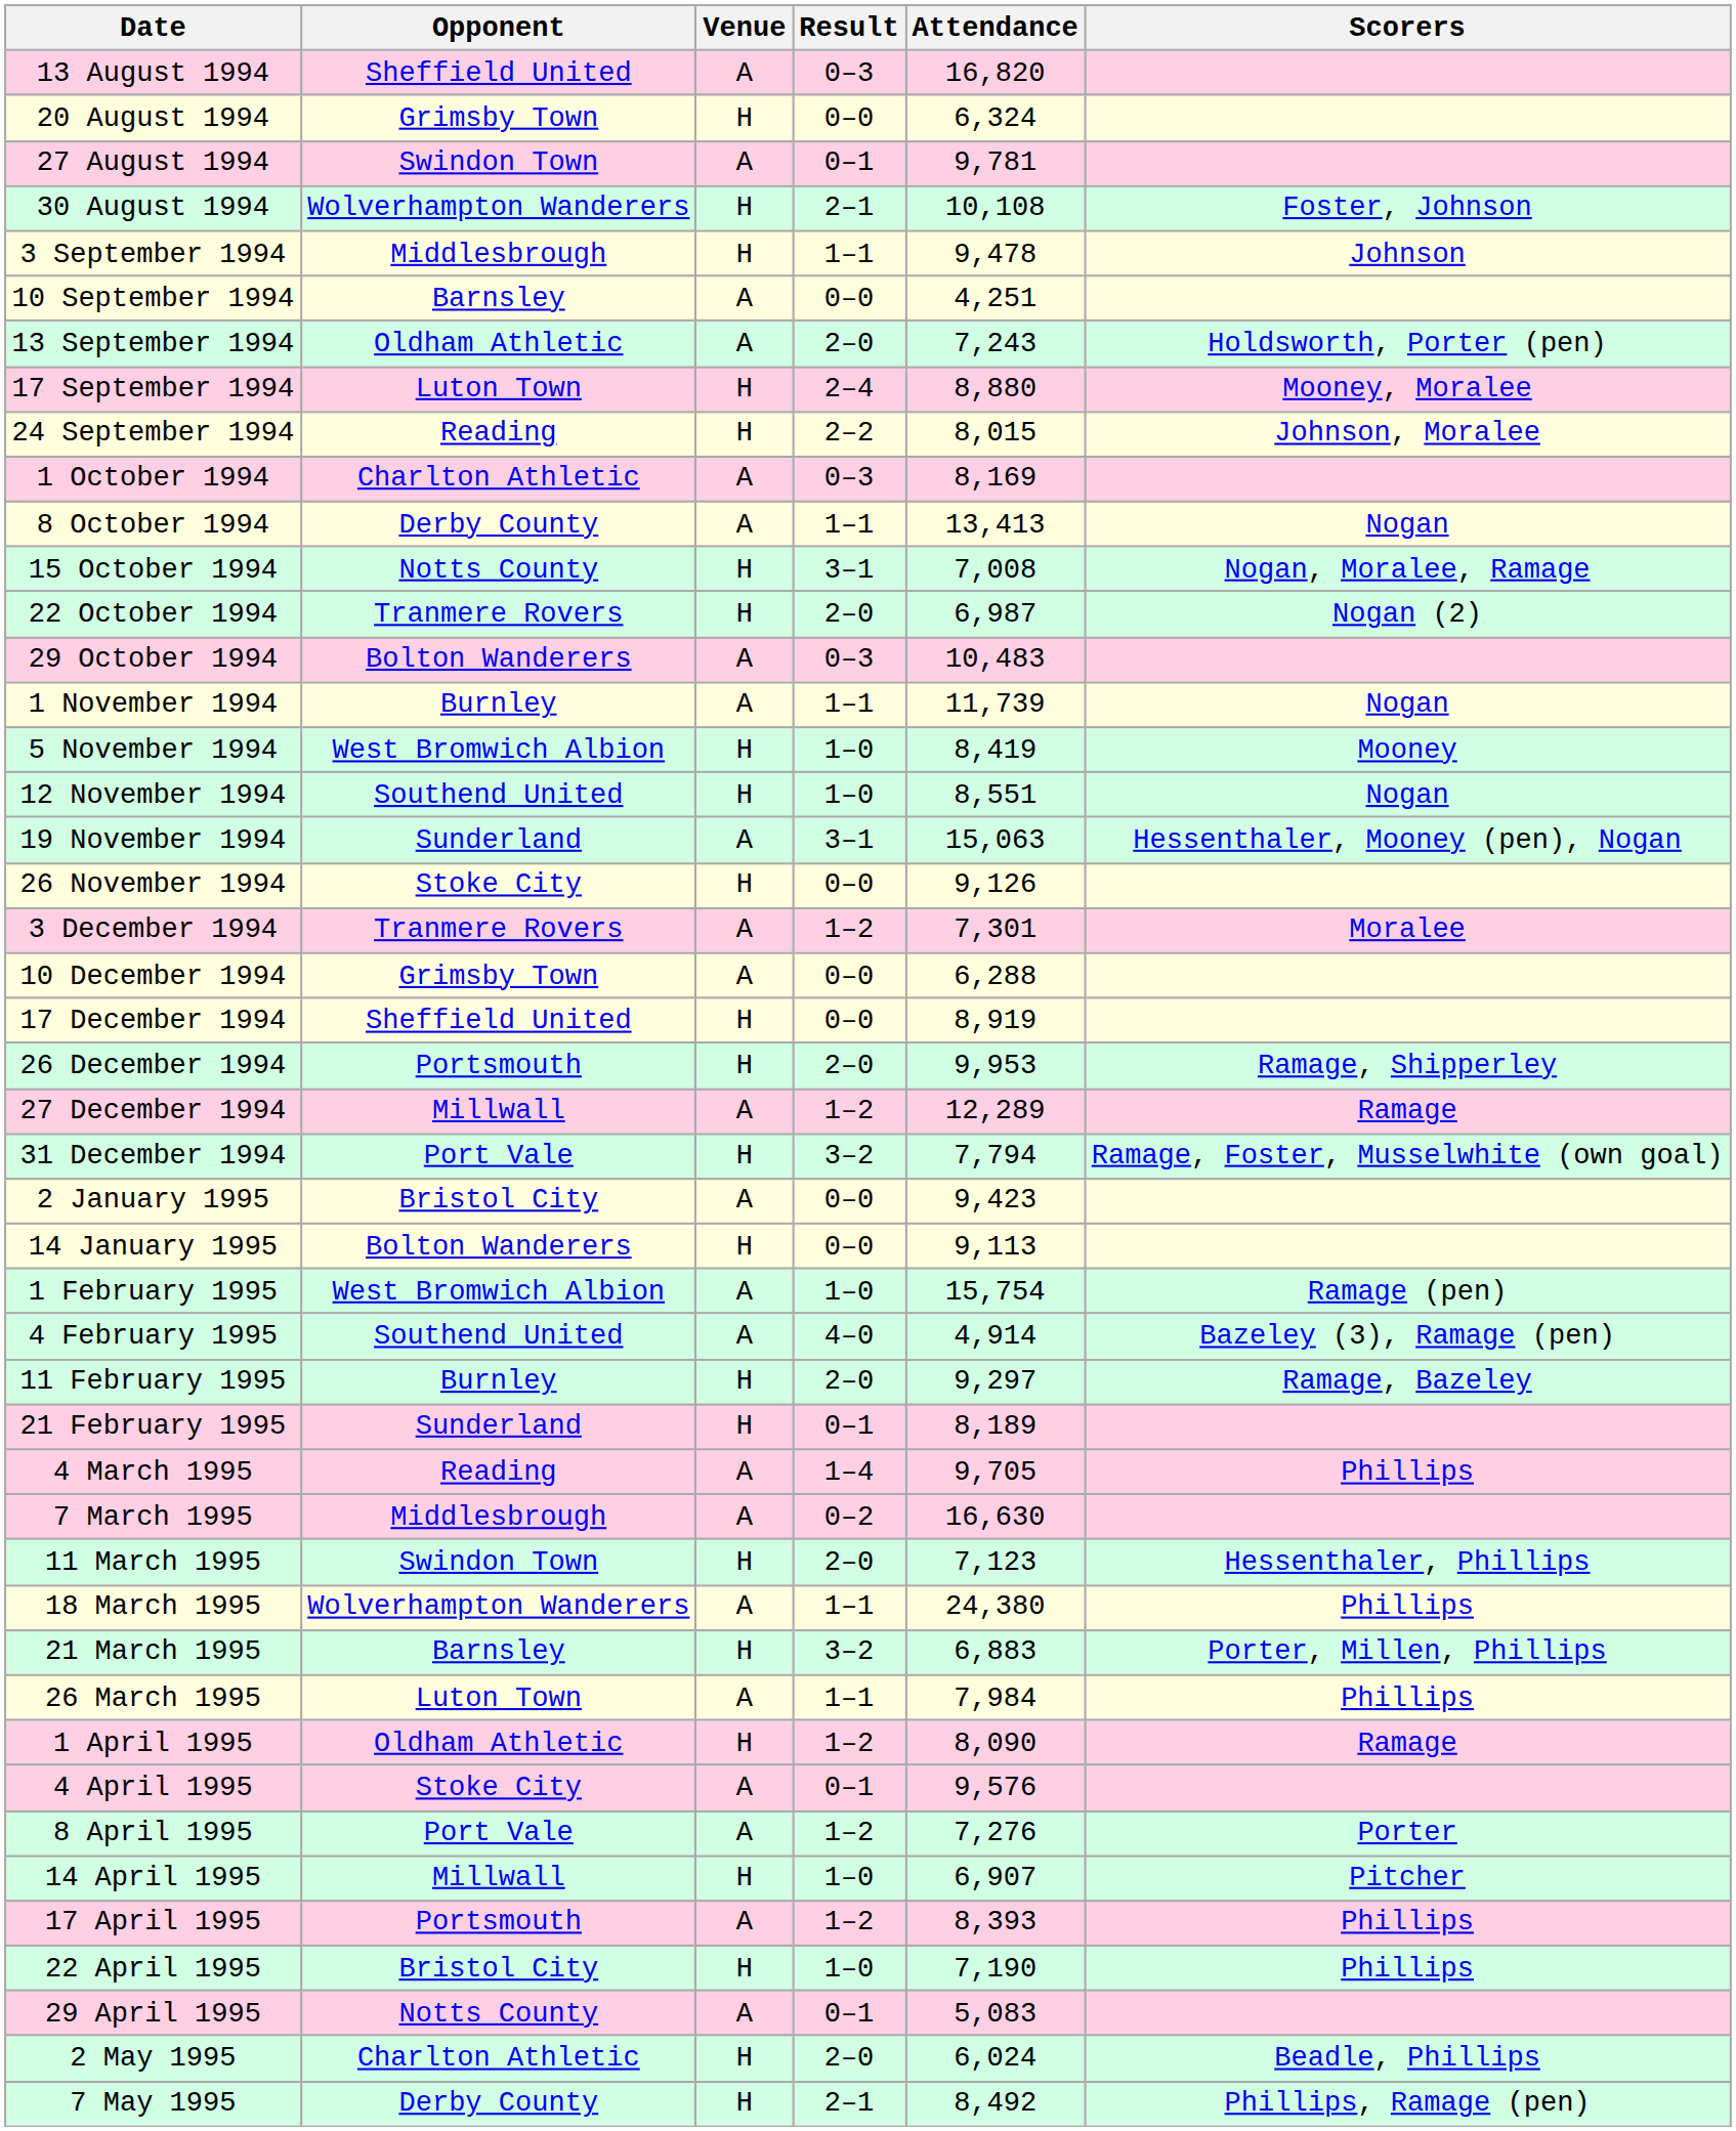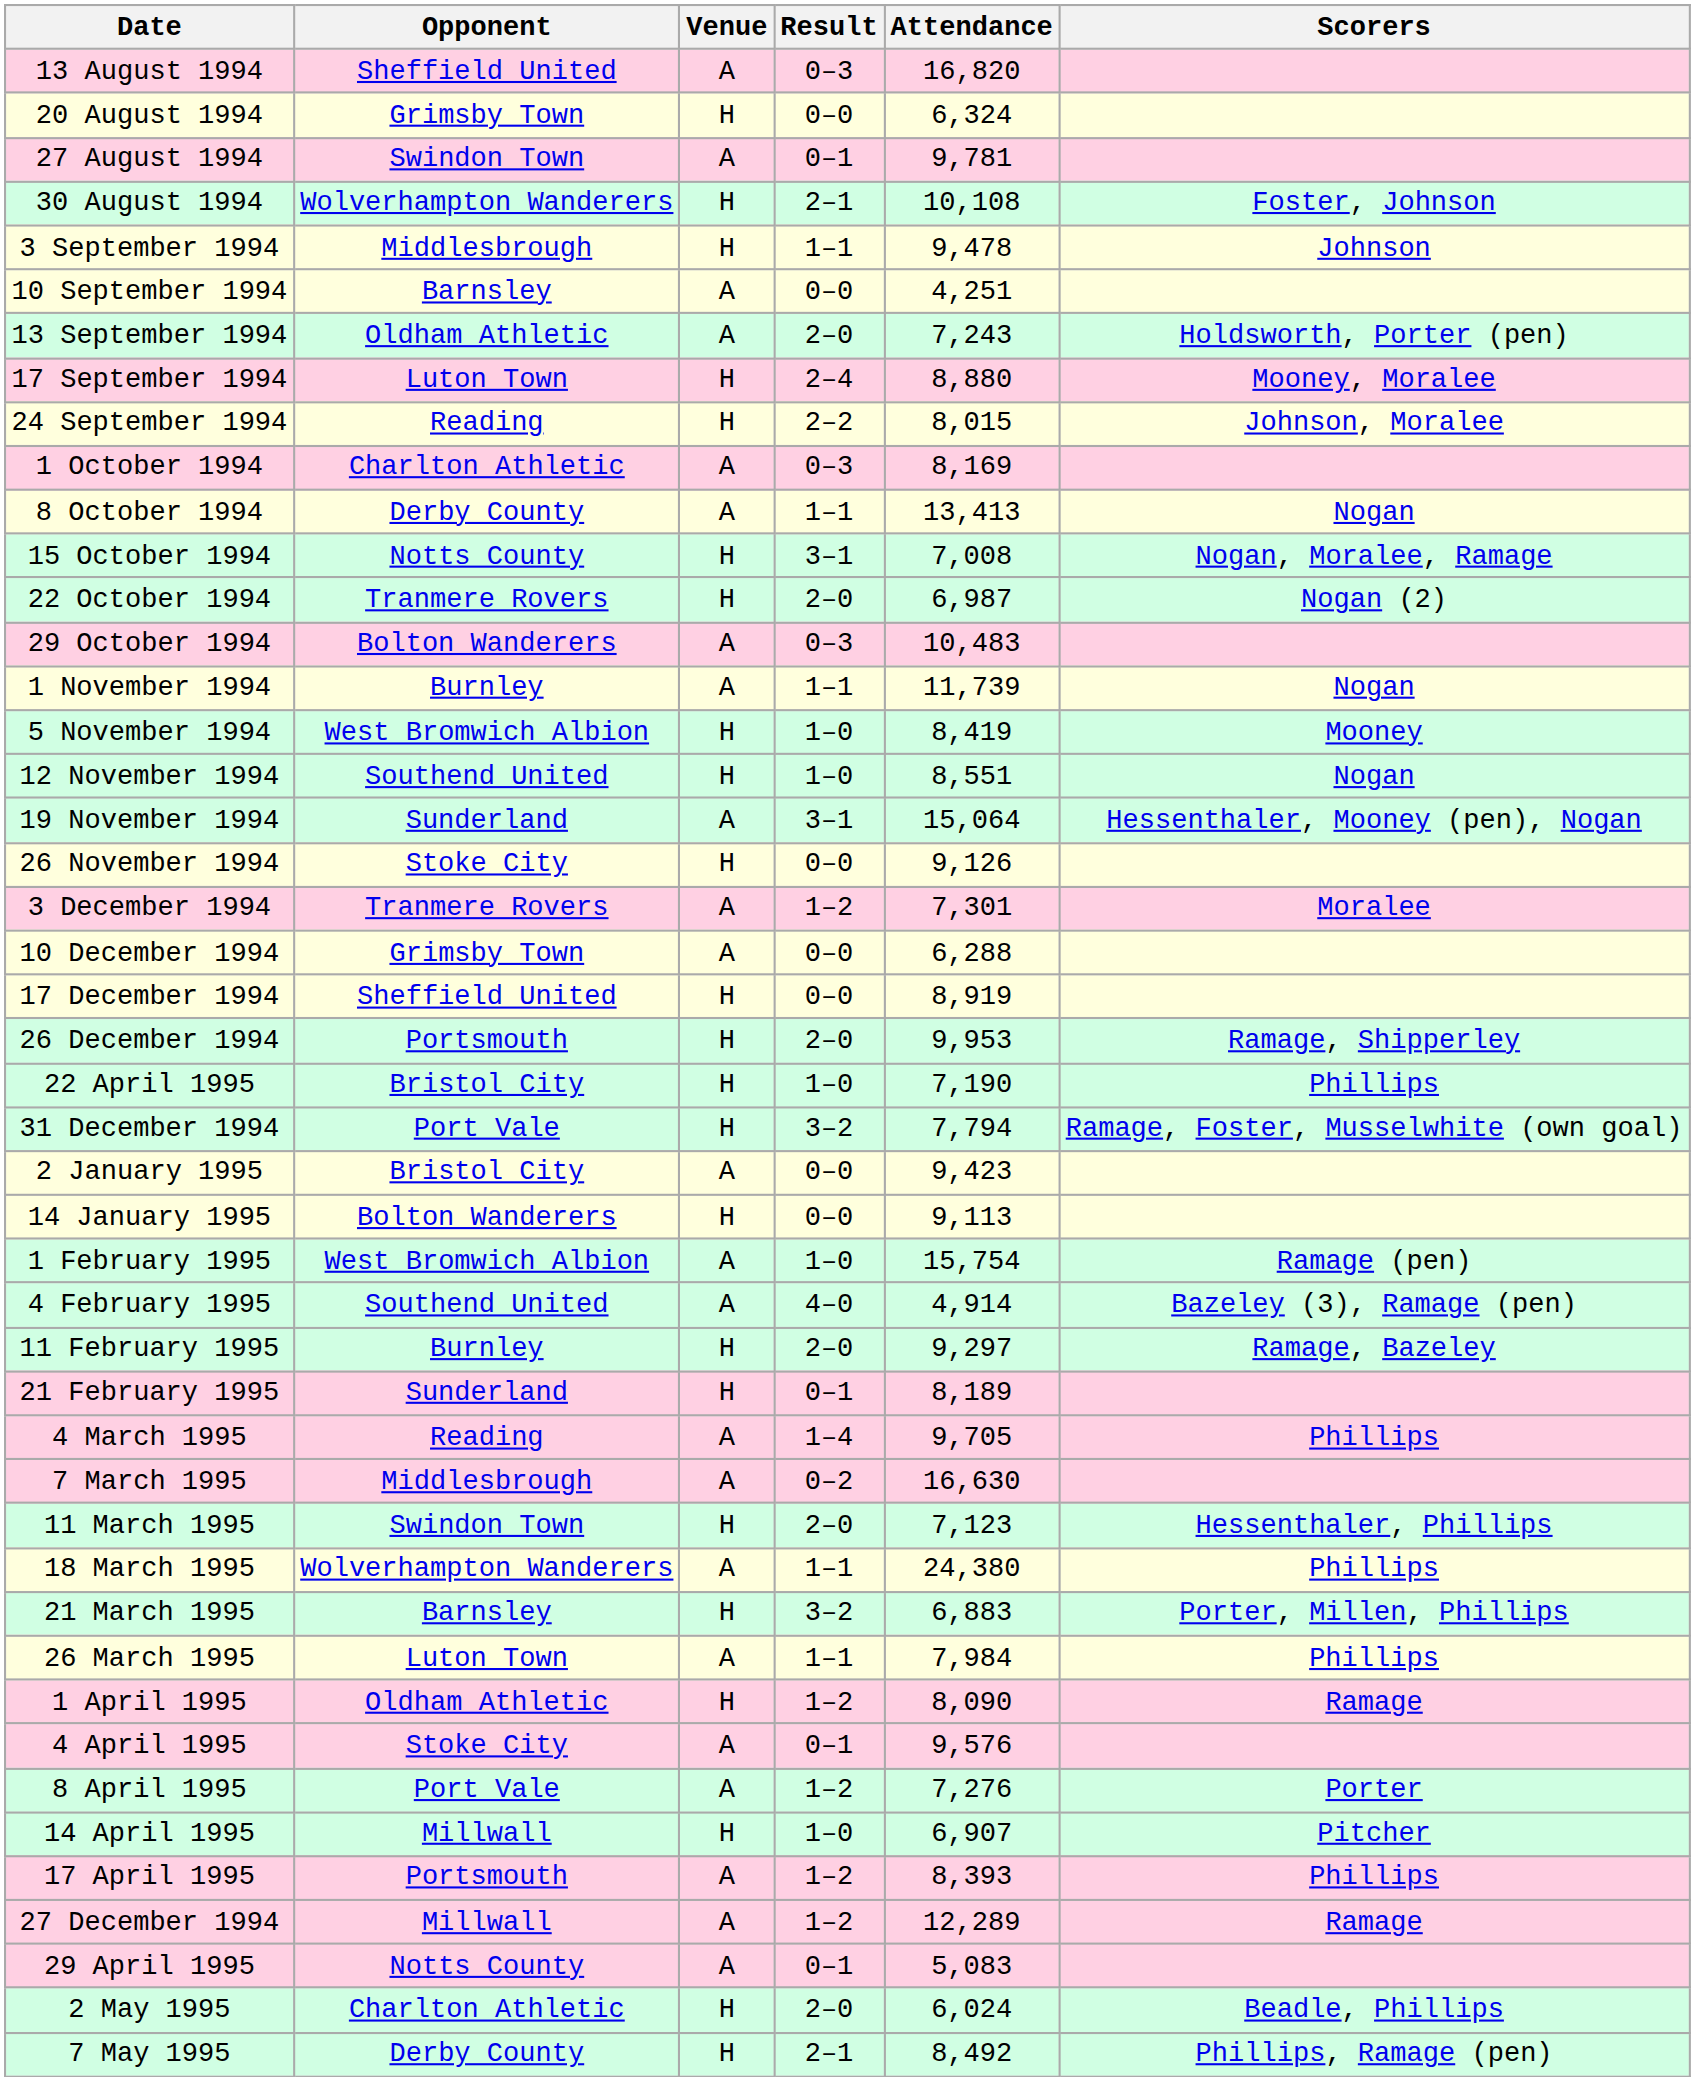19 November 1994 | Attendance: 15,063 -> 15,064
rows swapped: 27 December 1994 <-> 22 April 1995
